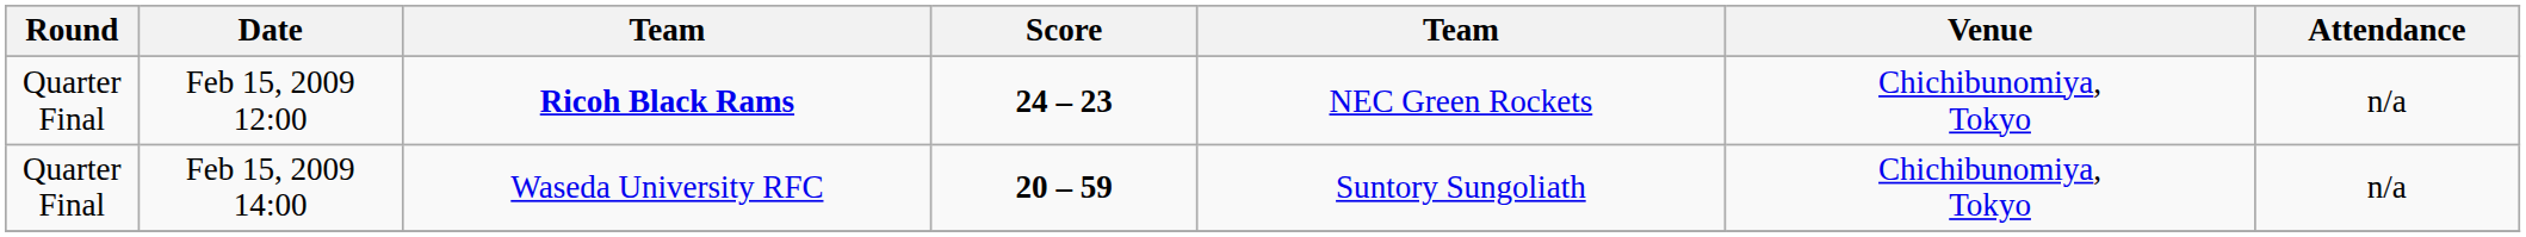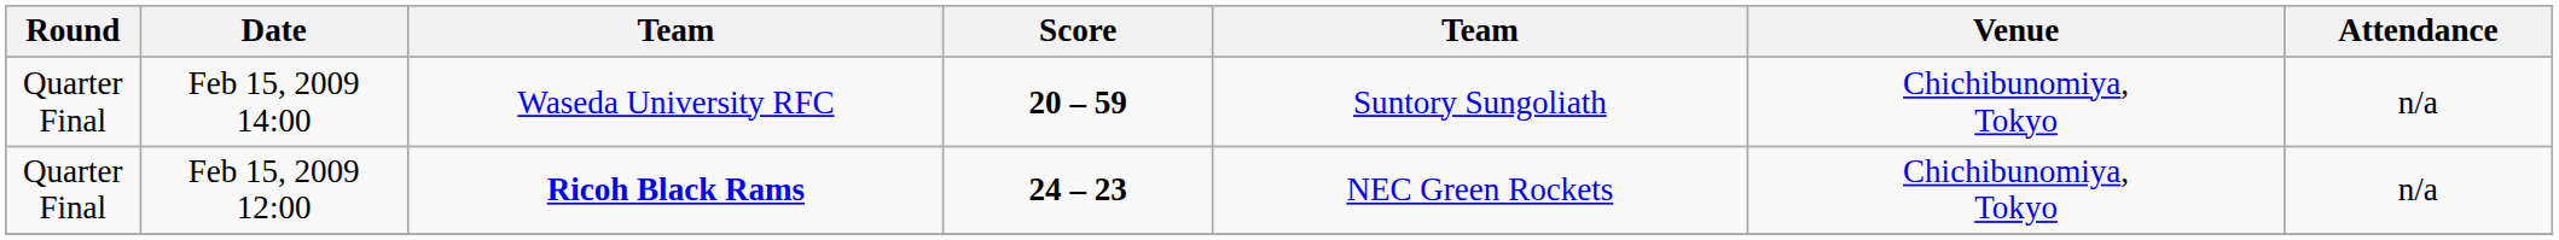rows swapped: Feb 15, 2009 12:00 <-> Feb 15, 2009 14:00
